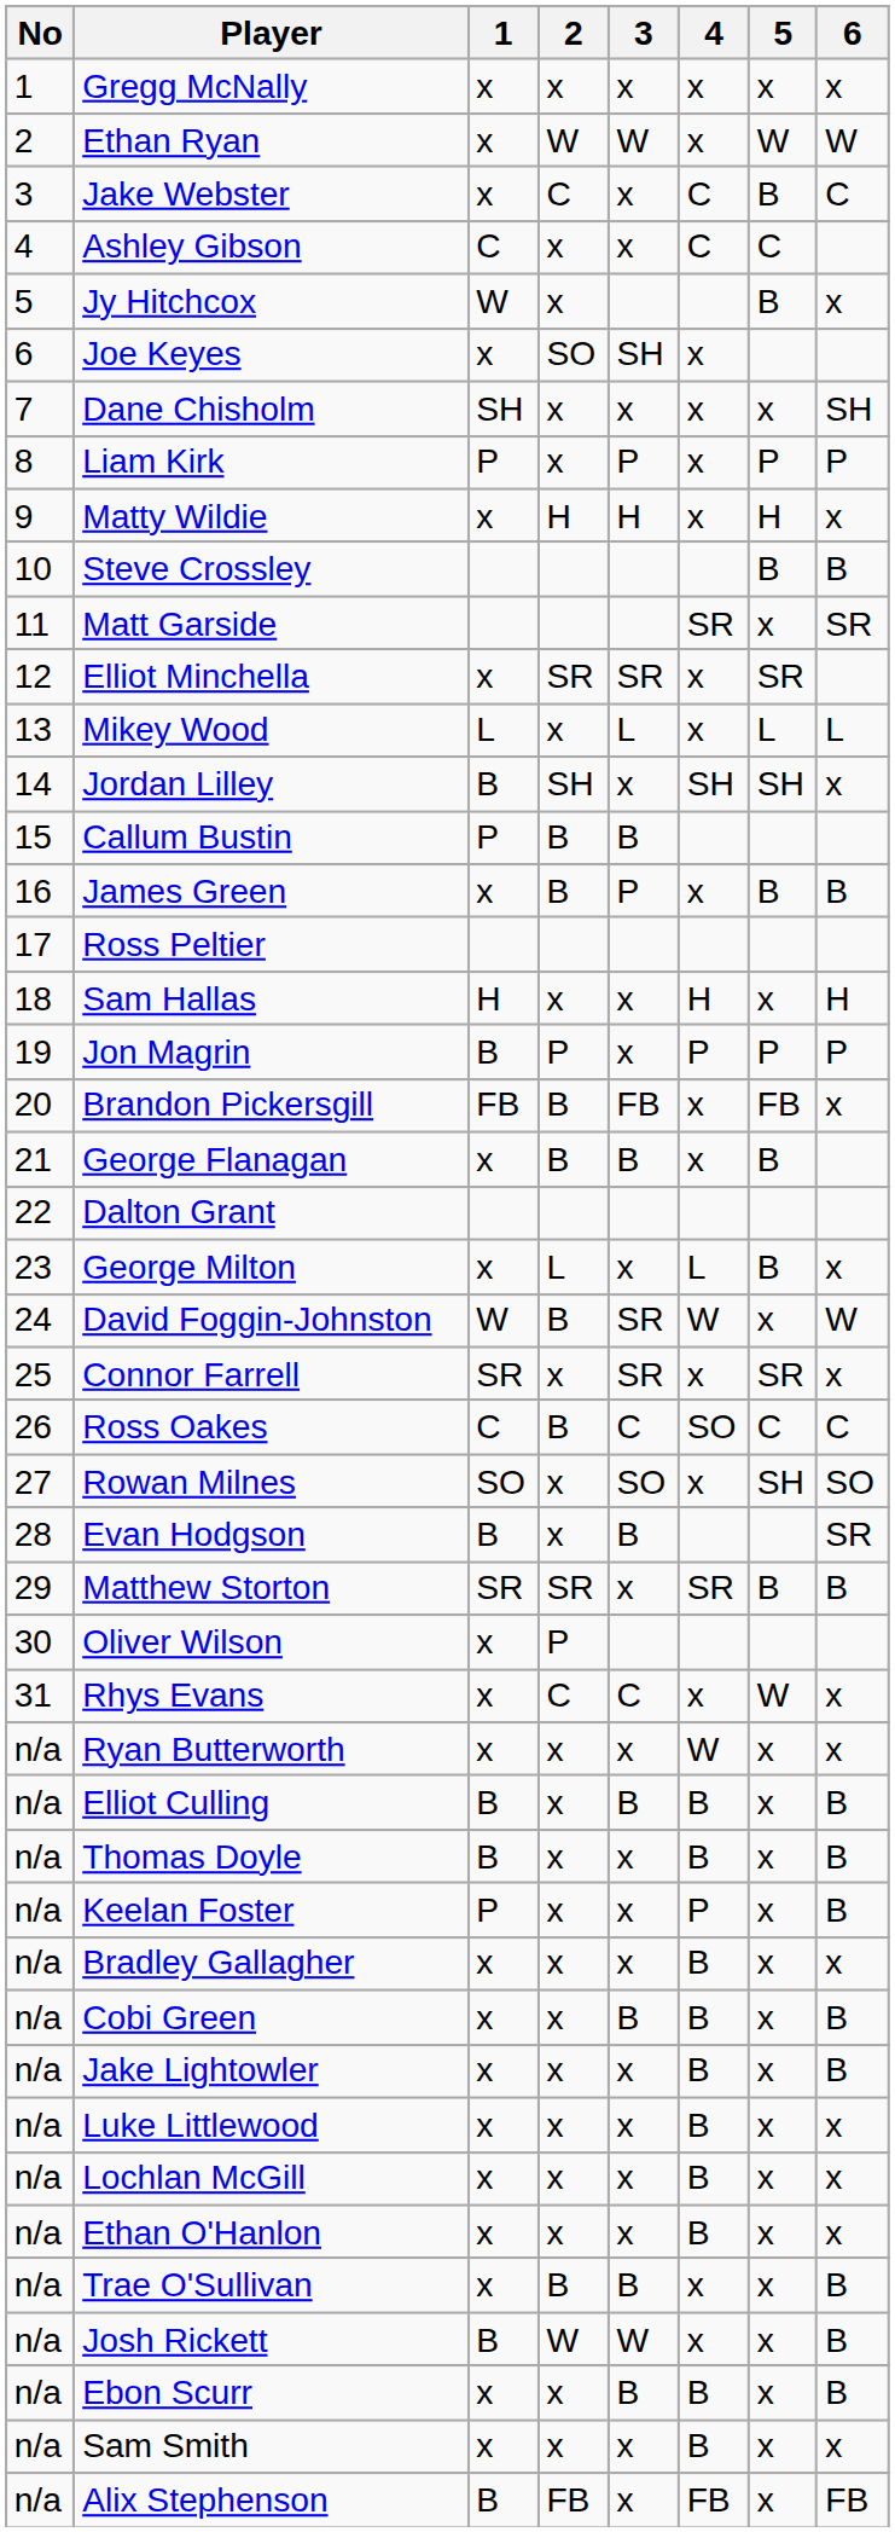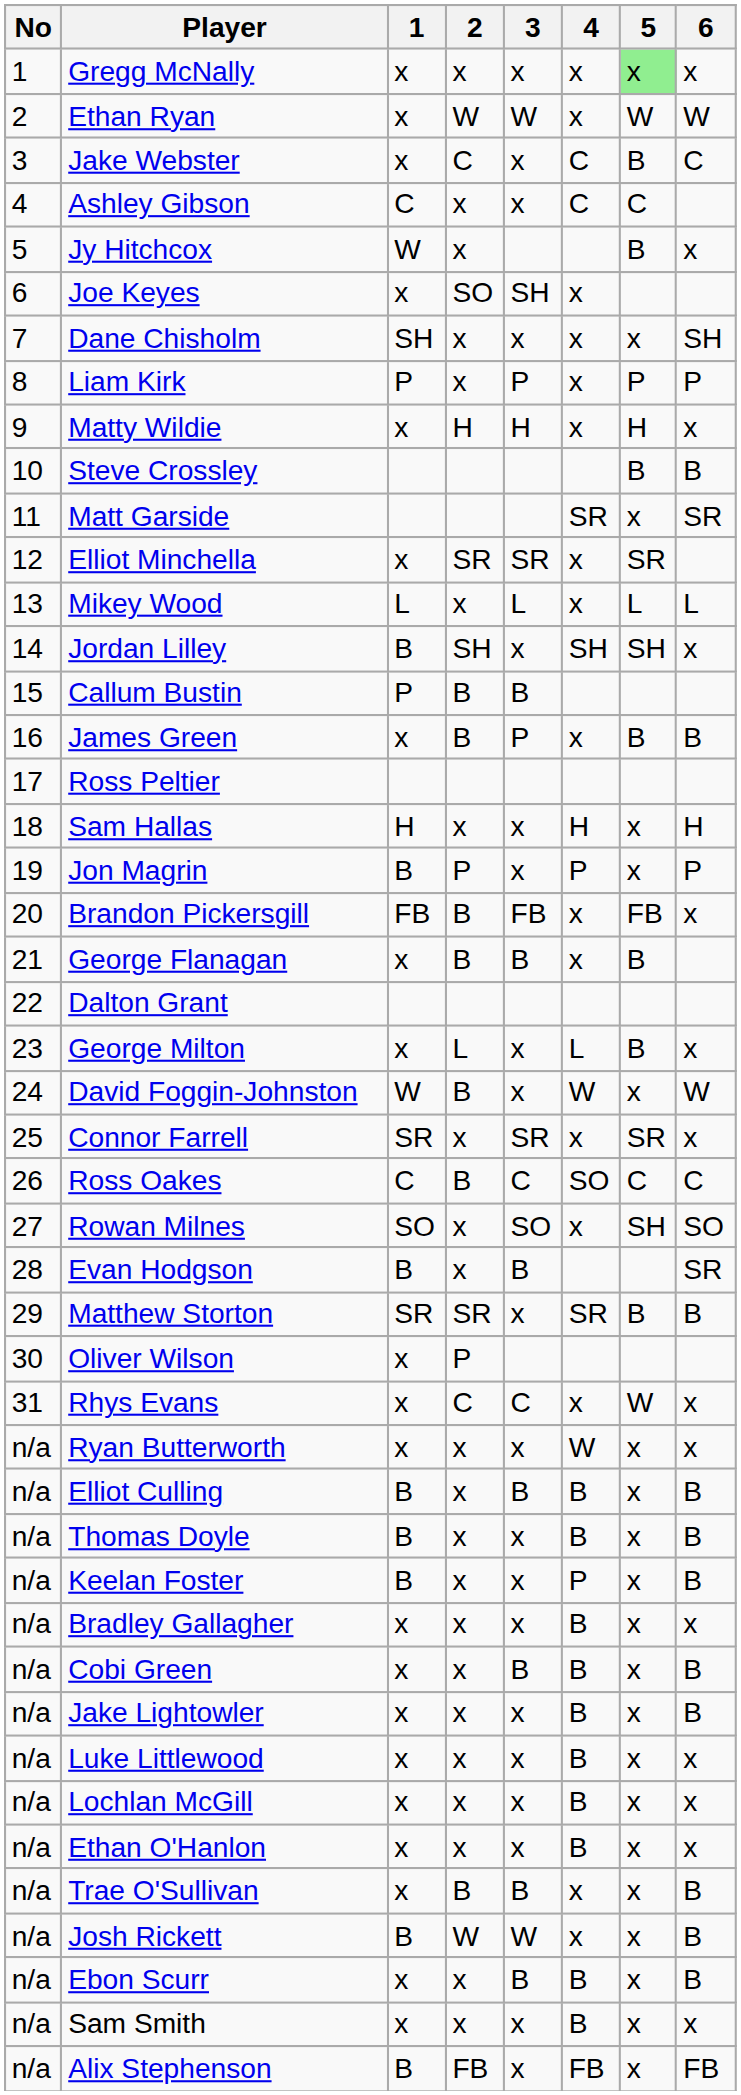Gregg McNally | 5: no background -> lightgreen background
Jon Magrin | 5: P -> x
David Foggin-Johnston | 3: SR -> x
Keelan Foster | 1: P -> B
